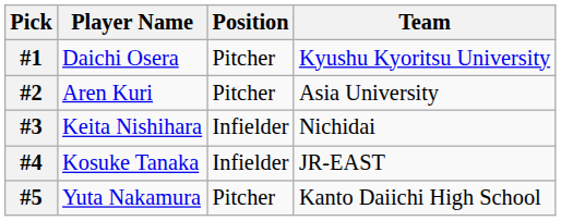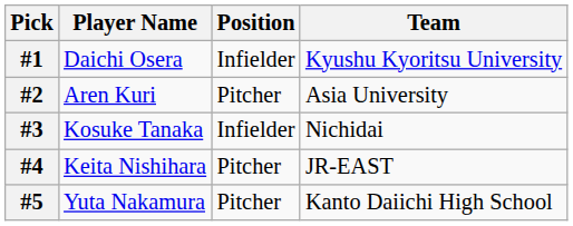#1 | Position: Pitcher -> Infielder
#3 | Player Name: Keita Nishihara -> Kosuke Tanaka
#4 | Player Name: Kosuke Tanaka -> Keita Nishihara
#4 | Position: Infielder -> Pitcher
